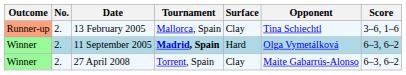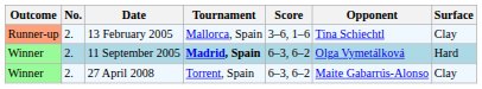columns swapped: Surface <-> Score
